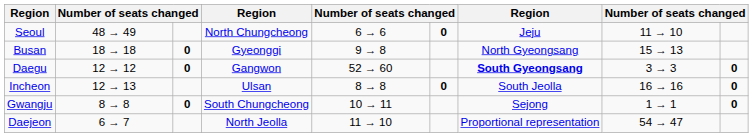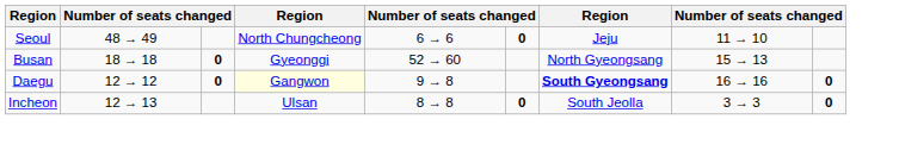Busan | column 5: 9 → 8 -> 52 → 60
Daegu | column 4: no background -> lightyellow background
Daegu | column 5: 52 → 60 -> 9 → 8
Daegu | column 8: 3 → 3 -> 16 → 16
Incheon | column 8: 16 → 16 -> 3 → 3
- row: Gwangju | 8 → 8 | 0 | South Chungcheong | 10 → 11 | Sejong | 1 → 1 | 0
- row: Daejeon | 6 → 7 | North Jeolla | 11 → 10 | Proportional representation | 54 → 47
